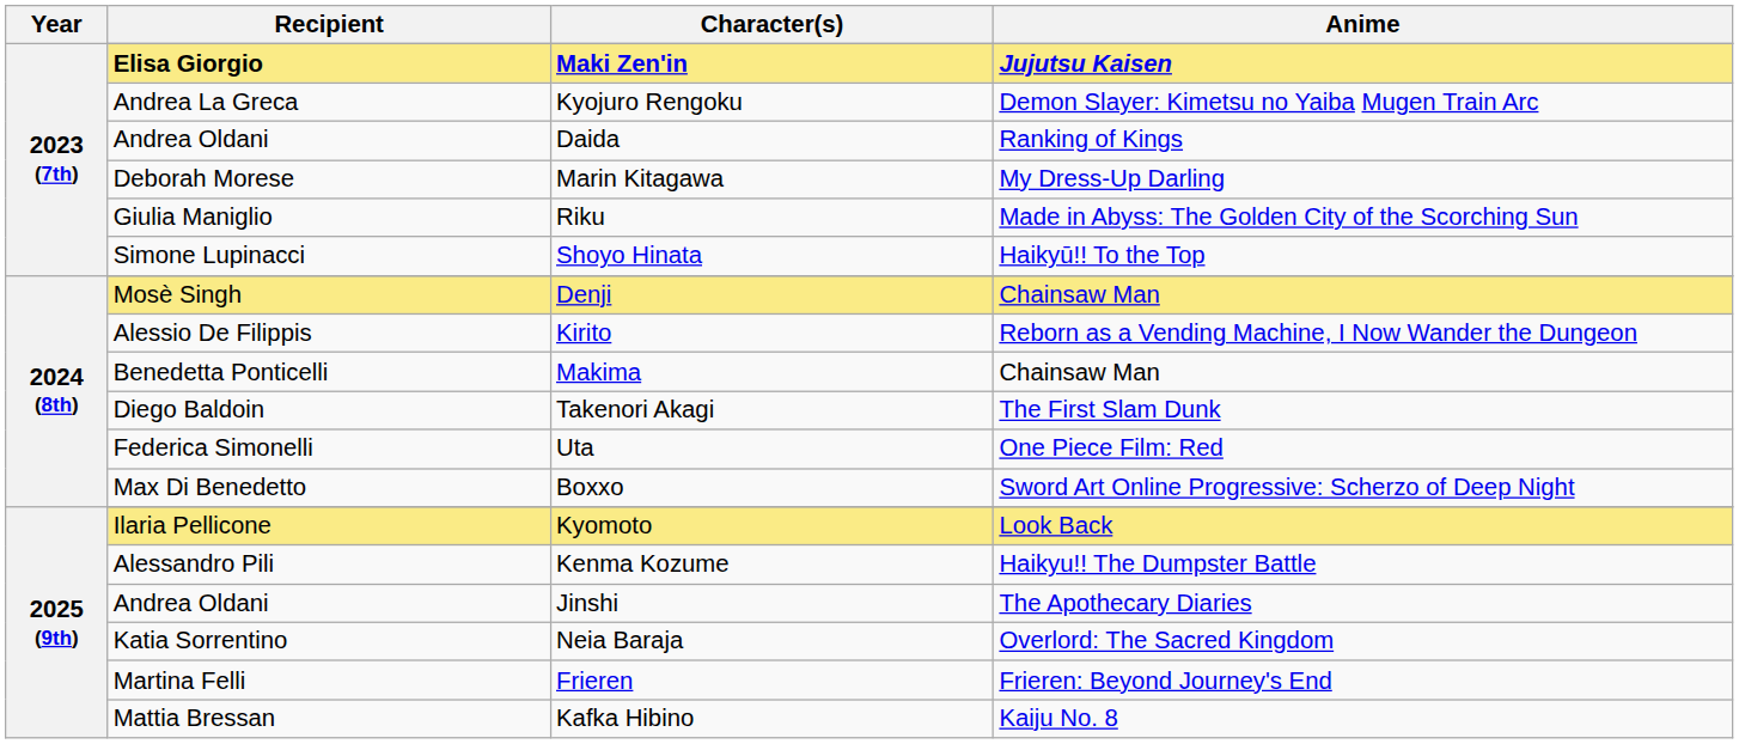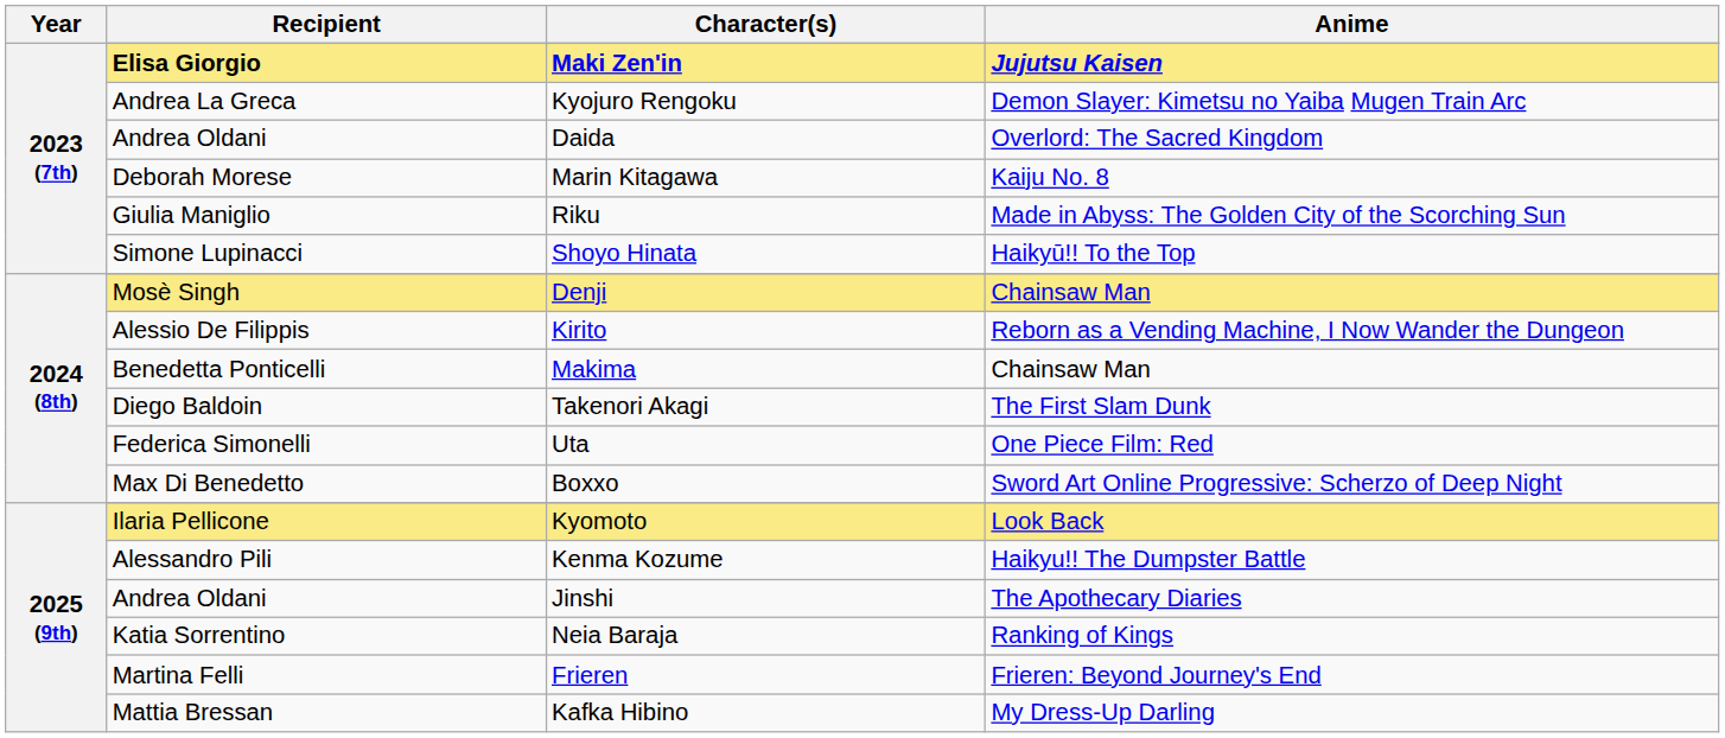Daida | Anime: Ranking of Kings -> Overlord: The Sacred Kingdom
Marin Kitagawa | Anime: My Dress-Up Darling -> Kaiju No. 8
Neia Baraja | Anime: Overlord: The Sacred Kingdom -> Ranking of Kings
Kafka Hibino | Anime: Kaiju No. 8 -> My Dress-Up Darling
